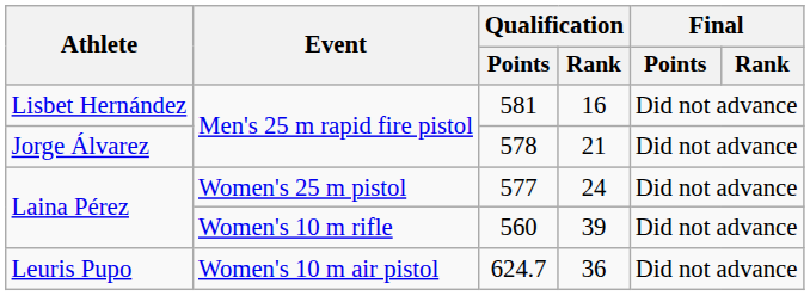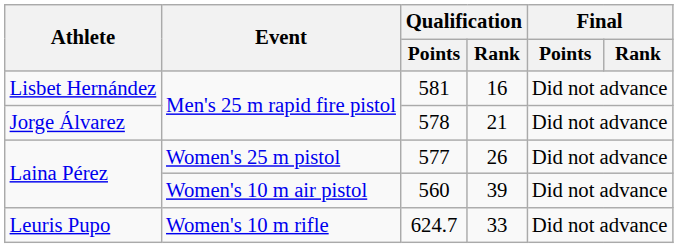577 | Qualification / Rank: 24 -> 26
560 | Event: Women's 10 m rifle -> Women's 10 m air pistol
624.7 | Event: Women's 10 m air pistol -> Women's 10 m rifle
624.7 | Qualification / Rank: 36 -> 33
